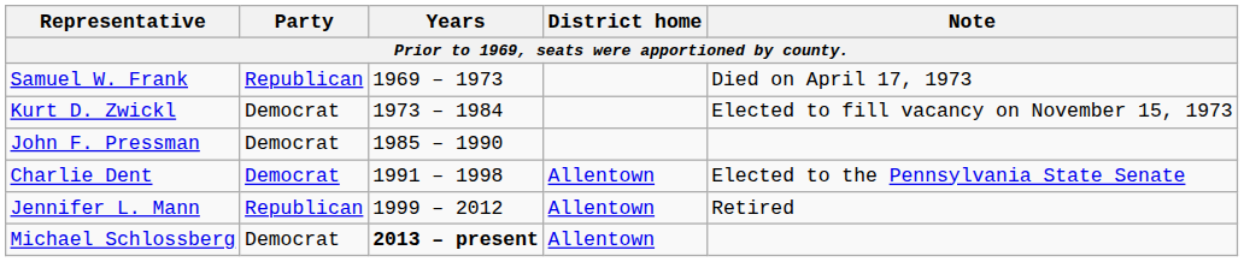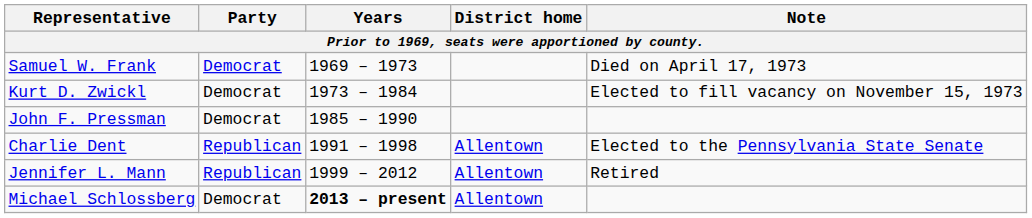Samuel W. Frank | Party: Republican -> Democrat
Charlie Dent | Party: Democrat -> Republican
